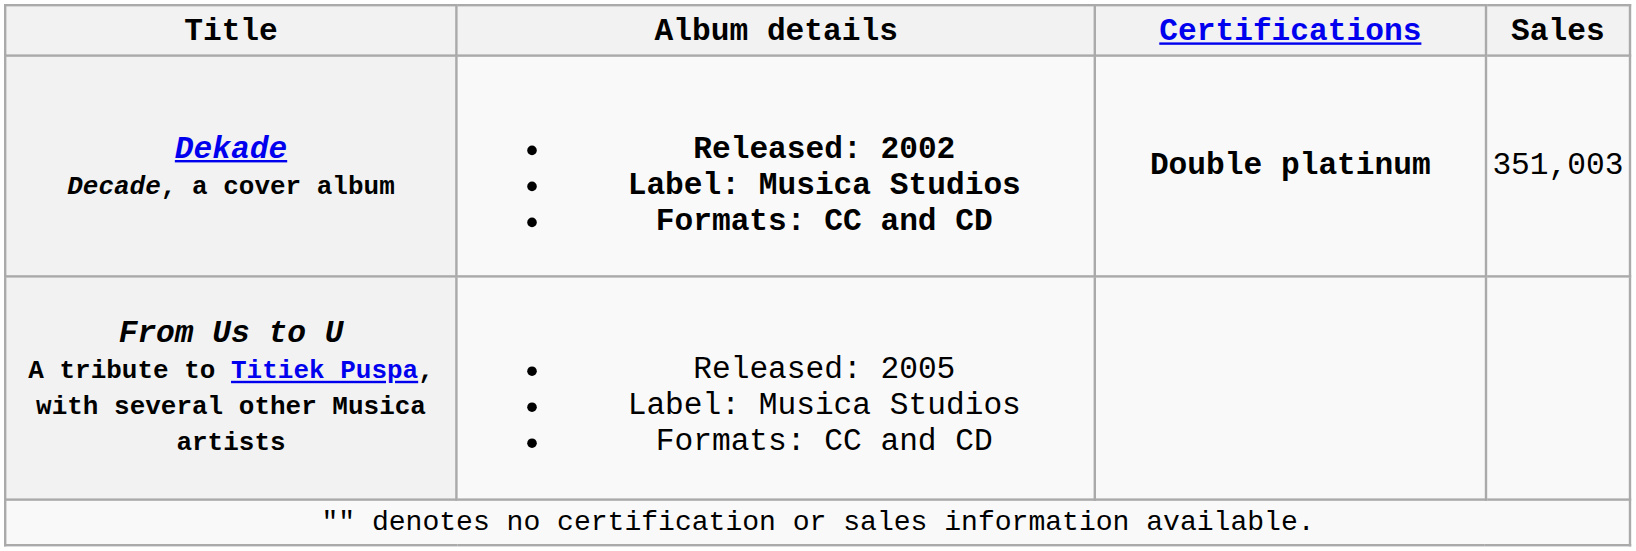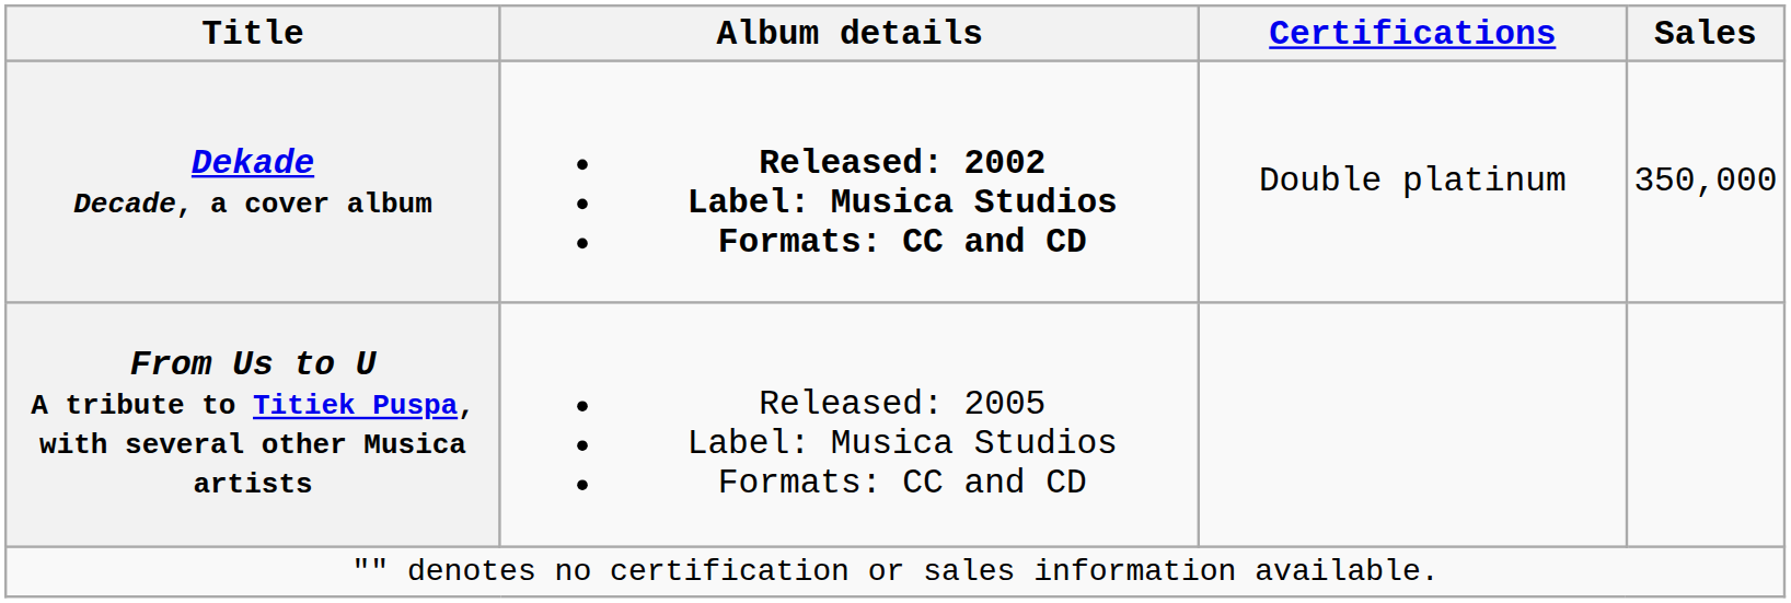Dekade Decade, a cover album | Certifications: bold -> normal
Dekade Decade, a cover album | Sales: 351,003 -> 350,000
